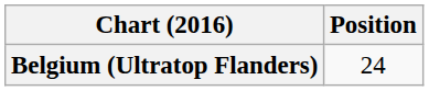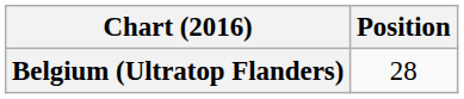Belgium (Ultratop Flanders) | Position: 24 -> 28
